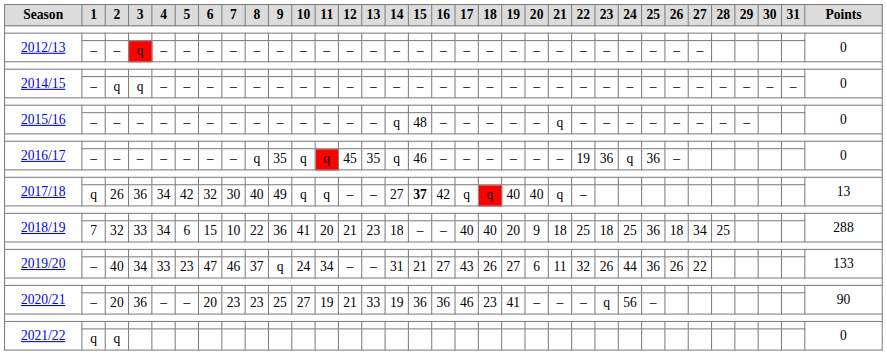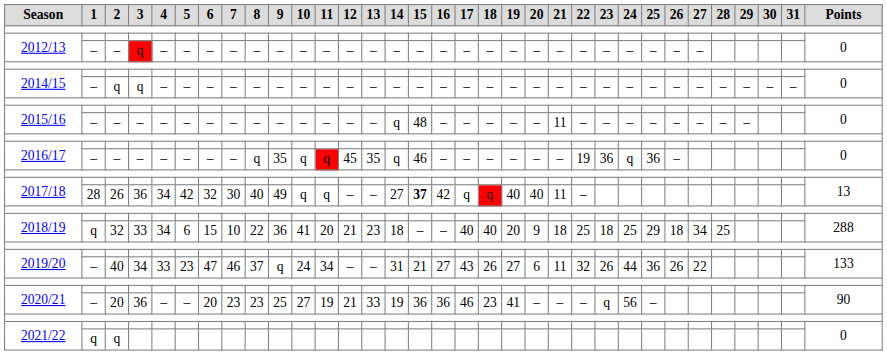2015/16 / – | 21: q -> 11
2017/18 / 26 | 1: q -> 28
2017/18 / 26 | 21: q -> 11
2018/19 / 32 | 1: 7 -> q
2018/19 / 32 | 25: 36 -> 29
